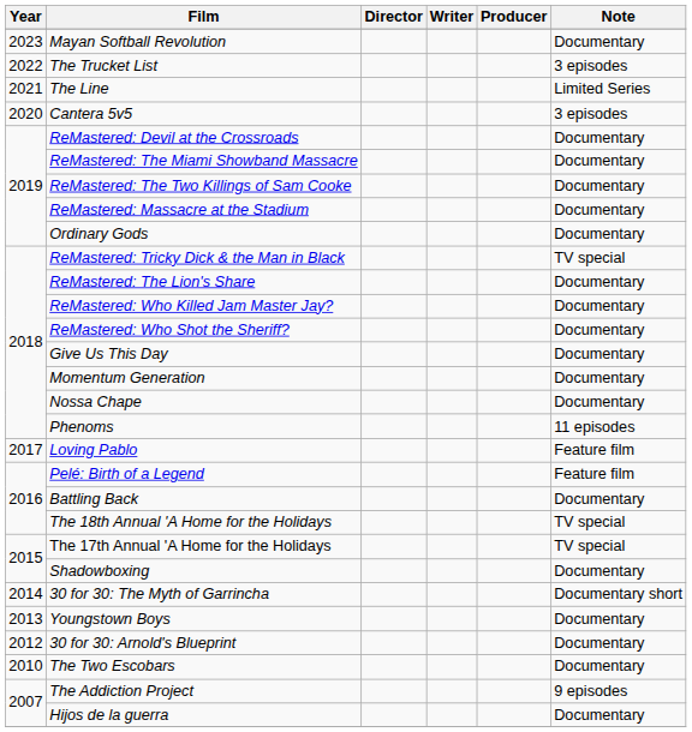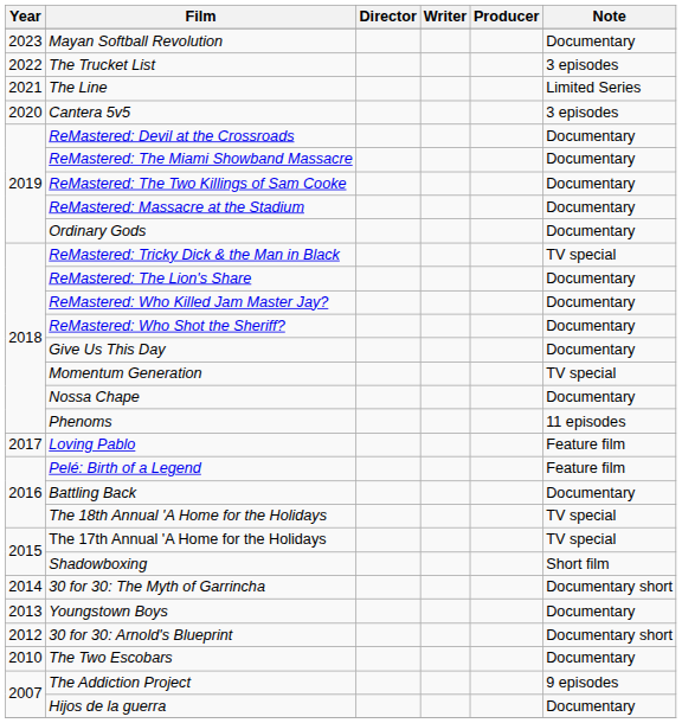Momentum Generation | Note: Documentary -> TV special
Shadowboxing | Note: Documentary -> Short film
30 for 30: Arnold's Blueprint | Note: Documentary -> Documentary short
